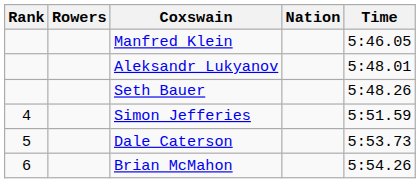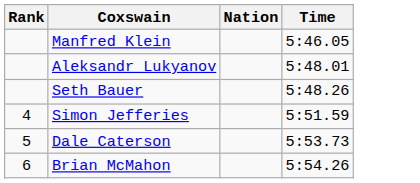- column: Rowers
